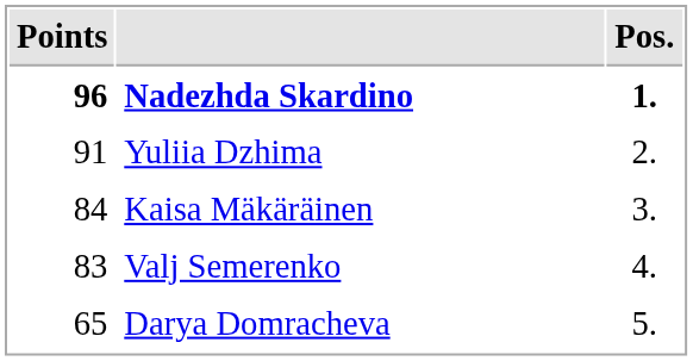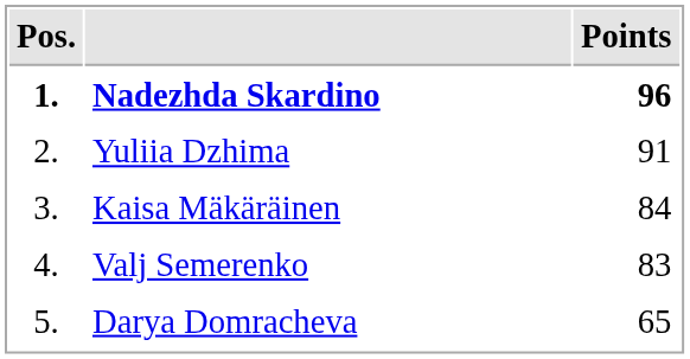columns swapped: Pos. <-> Points
